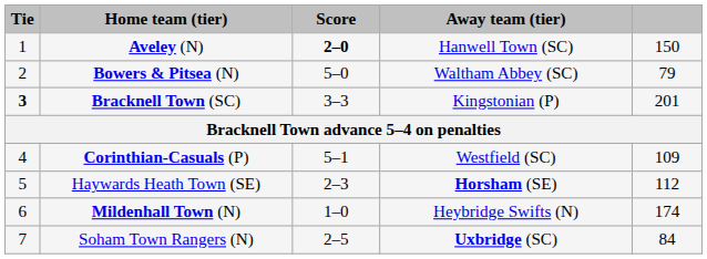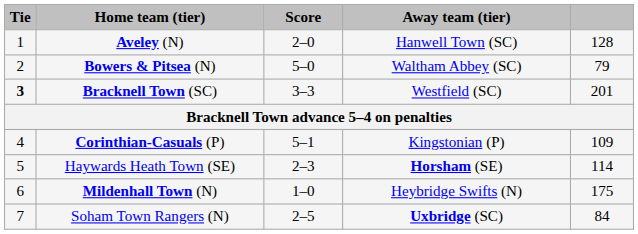Aveley (N) | Score: bold -> normal
Aveley (N) | column 5: 150 -> 128
Bracknell Town (SC) | Away team (tier): Kingstonian (P) -> Westfield (SC)
Corinthian-Casuals (P) | Away team (tier): Westfield (SC) -> Kingstonian (P)
Haywards Heath Town (SE) | column 5: 112 -> 114
Mildenhall Town (N) | column 5: 174 -> 175
